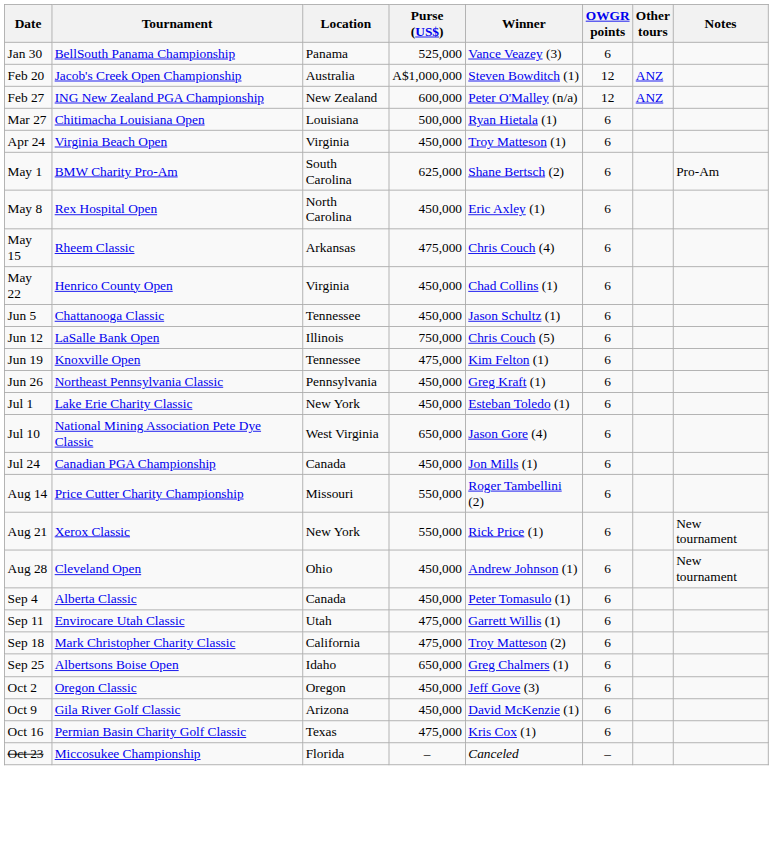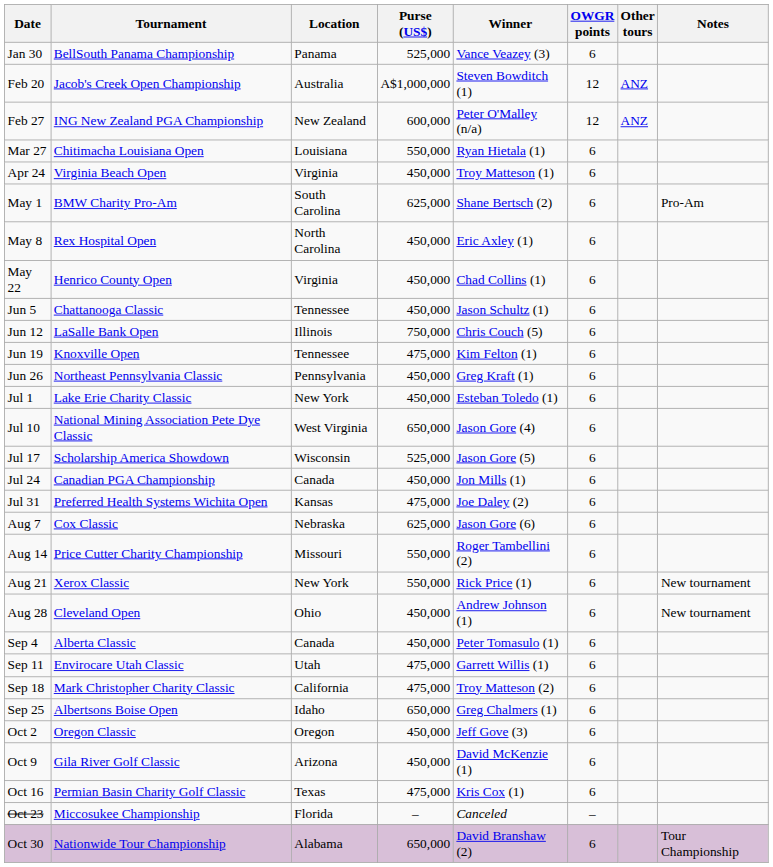Mar 27 | Purse (US$): 500,000 -> 550,000
- row: May 15 | Rheem Classic | Arkansas | 475,000 | Chris Couch (4) | 6
+ row: Jul 17 | Scholarship America Showdown | Wisconsin | 525,000 | Jason Gore (5) | 6
+ row: Jul 31 | Preferred Health Systems Wichita Open | Kansas | 475,000 | Joe Daley (2) | 6
+ row: Aug 7 | Cox Classic | Nebraska | 625,000 | Jason Gore (6) | 6
+ row: Oct 30 | Nationwide Tour Championship | Alabama | 650,000 | David Branshaw (2) | 6 | Tour Championship
